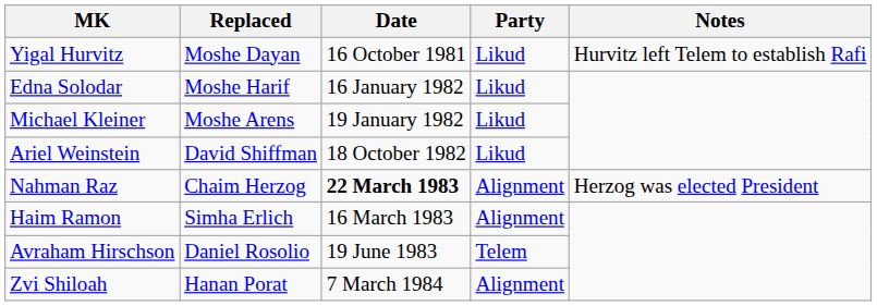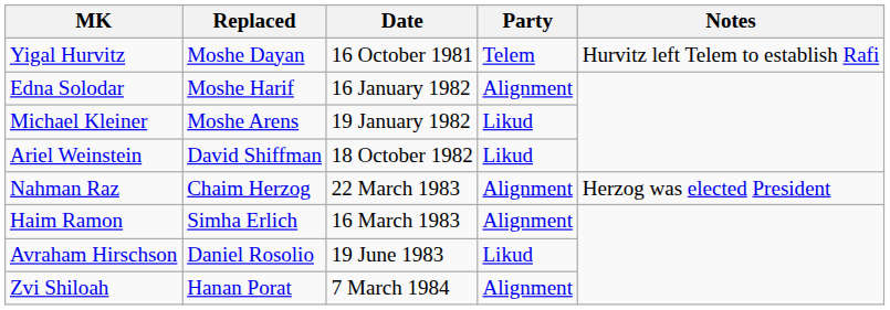Yigal Hurvitz | Party: Likud -> Telem
Edna Solodar | Party: Likud -> Alignment
Nahman Raz | Date: bold -> normal
Avraham Hirschson | Party: Telem -> Likud
